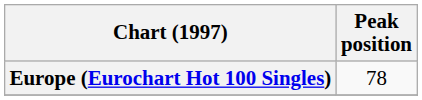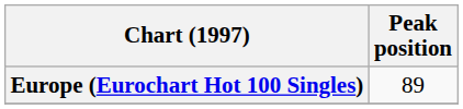Europe (Eurochart Hot 100 Singles) | Peak position: 78 -> 89
